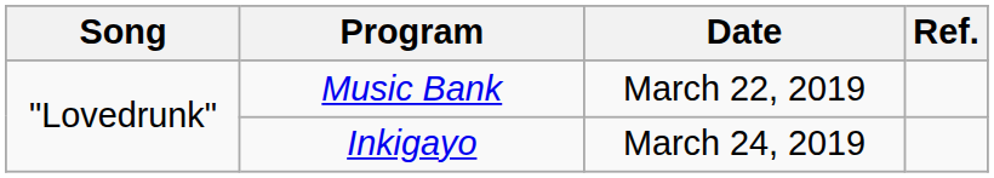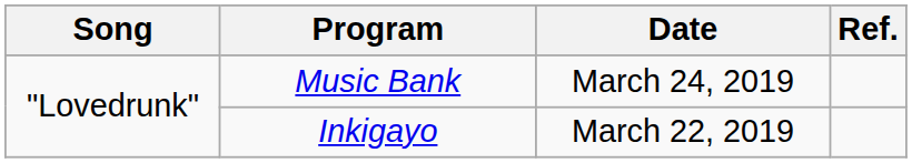Music Bank | Date: March 22, 2019 -> March 24, 2019
Inkigayo | Date: March 24, 2019 -> March 22, 2019
